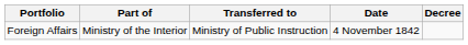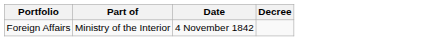- column: Transferred to | Ministry of Public Instruction
